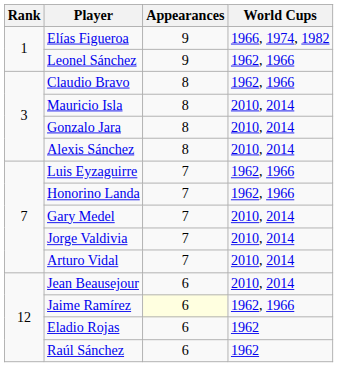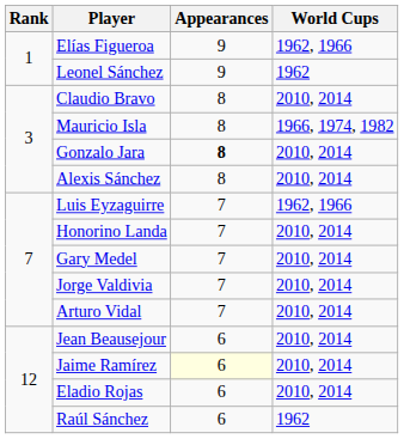Elías Figueroa | World Cups: 1966, 1974, 1982 -> 1962, 1966
Leonel Sánchez | World Cups: 1962, 1966 -> 1962
Claudio Bravo | World Cups: 1962, 1966 -> 2010, 2014
Mauricio Isla | World Cups: 2010, 2014 -> 1966, 1974, 1982
Gonzalo Jara | Appearances: normal -> bold
Honorino Landa | World Cups: 1962, 1966 -> 2010, 2014
Jaime Ramírez | World Cups: 1962, 1966 -> 2010, 2014
Eladio Rojas | World Cups: 1962 -> 2010, 2014
